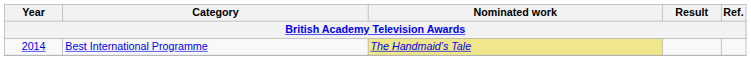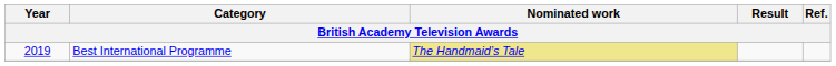Best International Programme | Year: 2014 -> 2019
